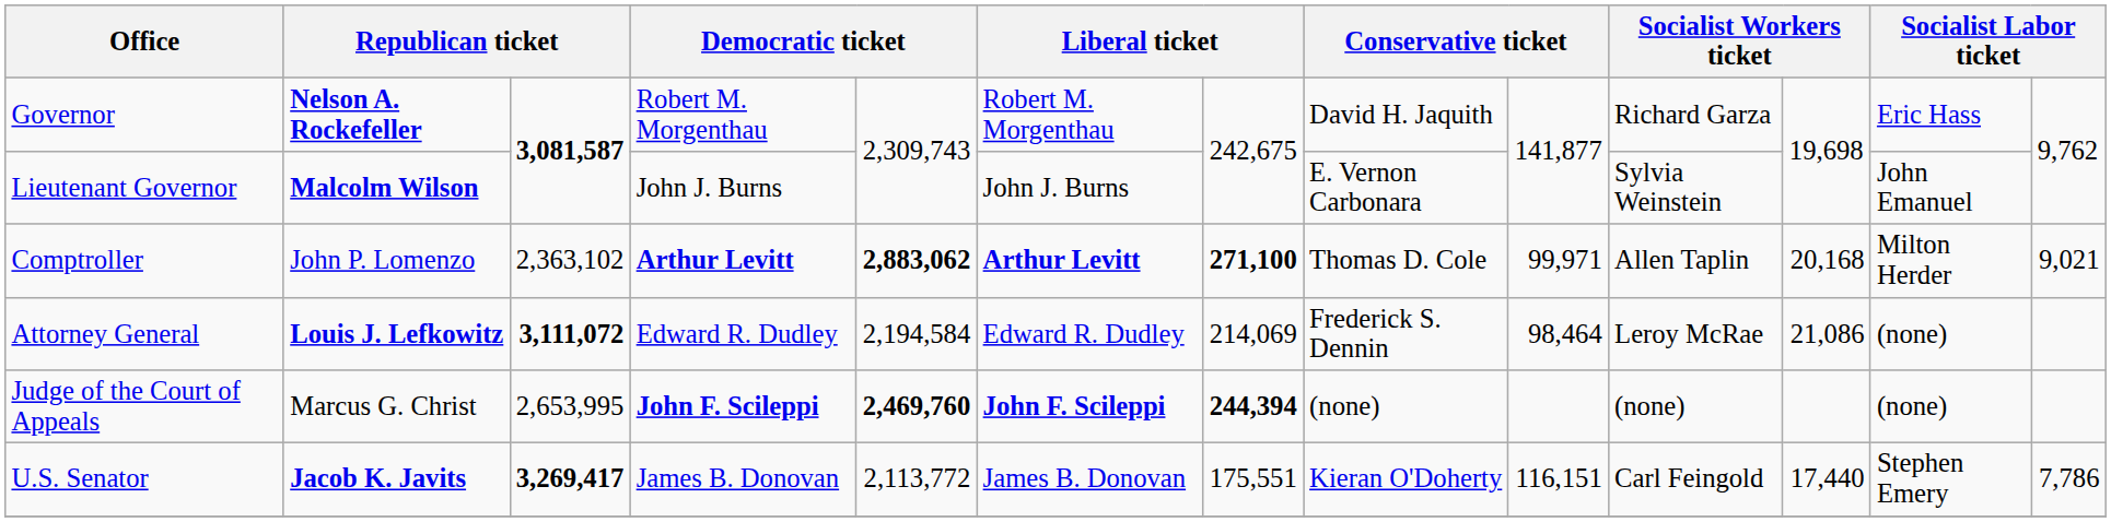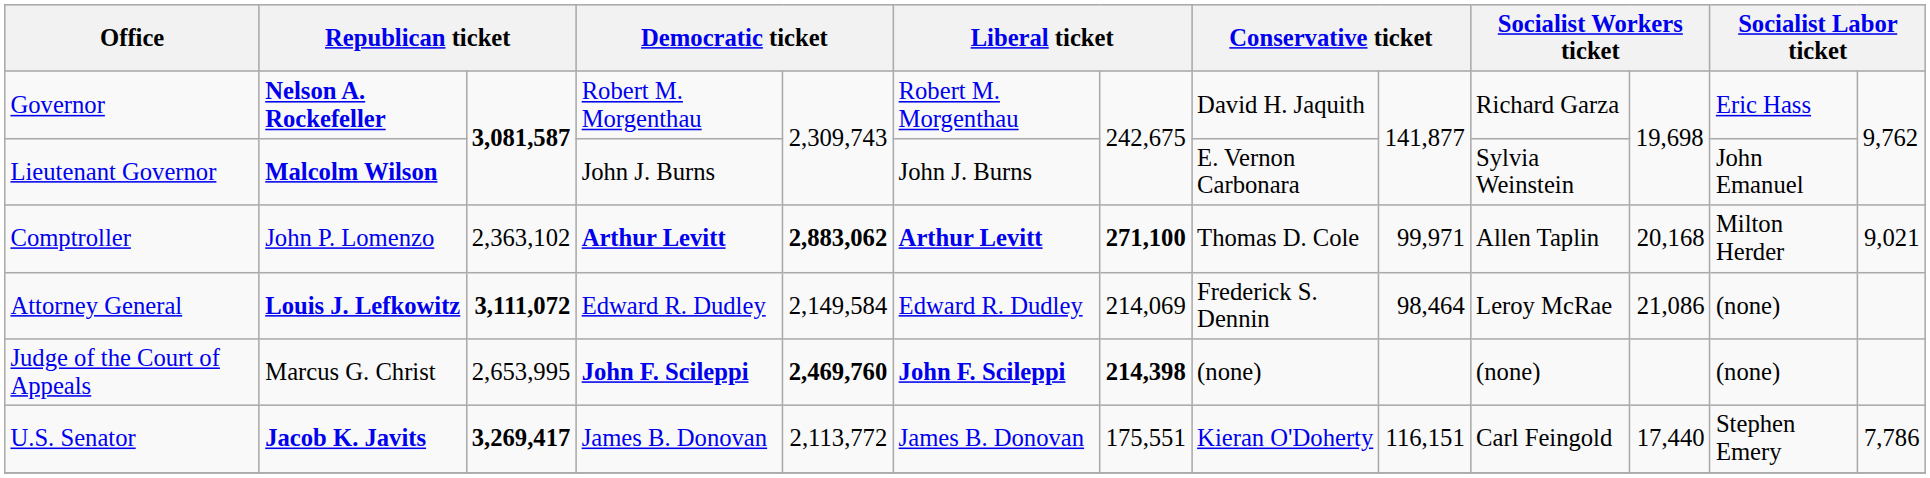Attorney General | column 5: 2,194,584 -> 2,149,584
Judge of the Court of Appeals | column 7: 244,394 -> 214,398
